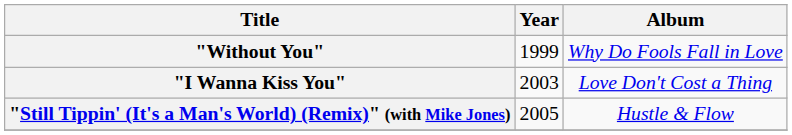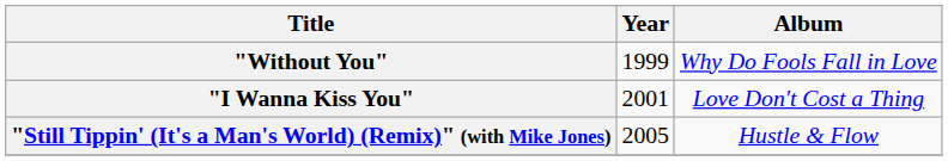"I Wanna Kiss You" | Year: 2003 -> 2001
